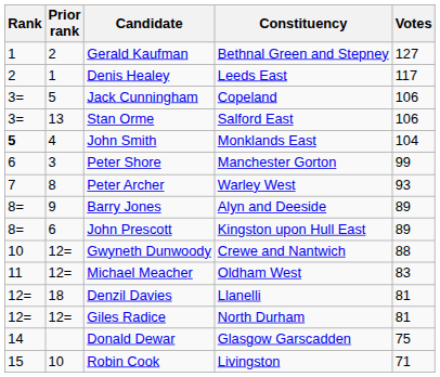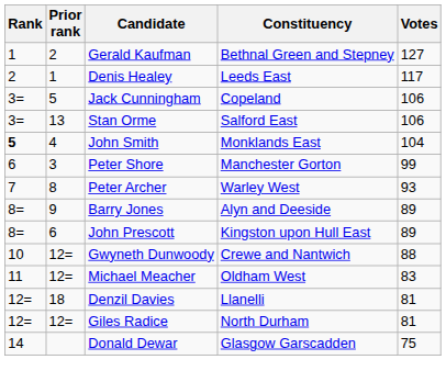- row: 15 | 10 | Robin Cook | Livingston | 71
